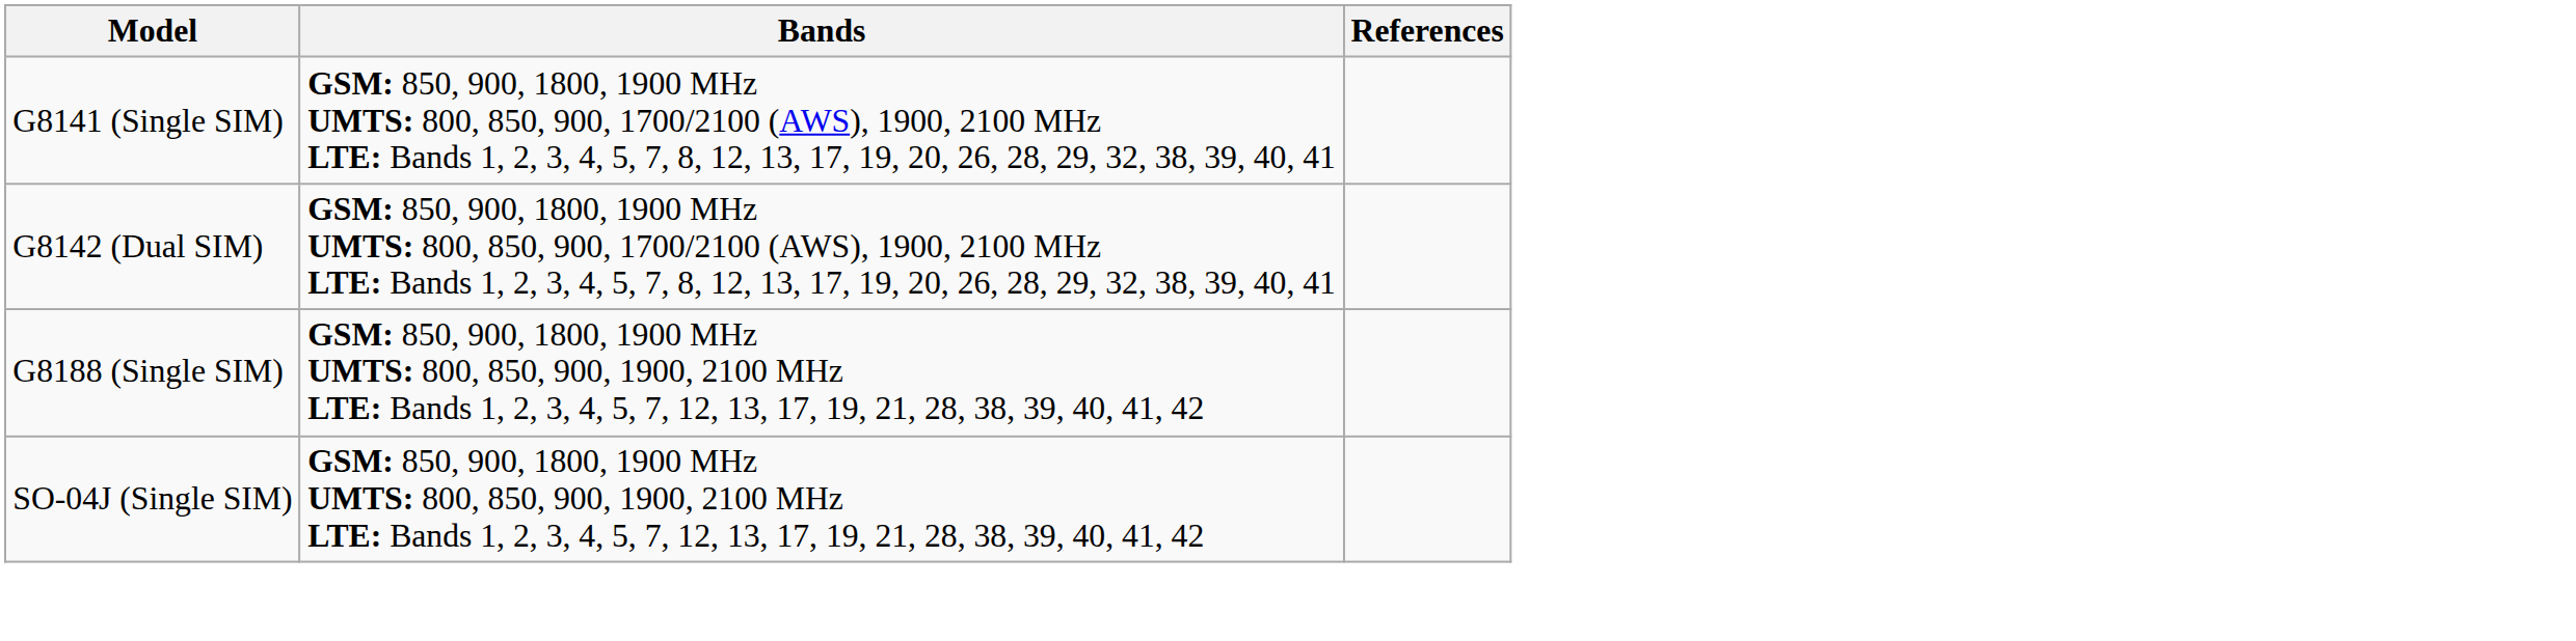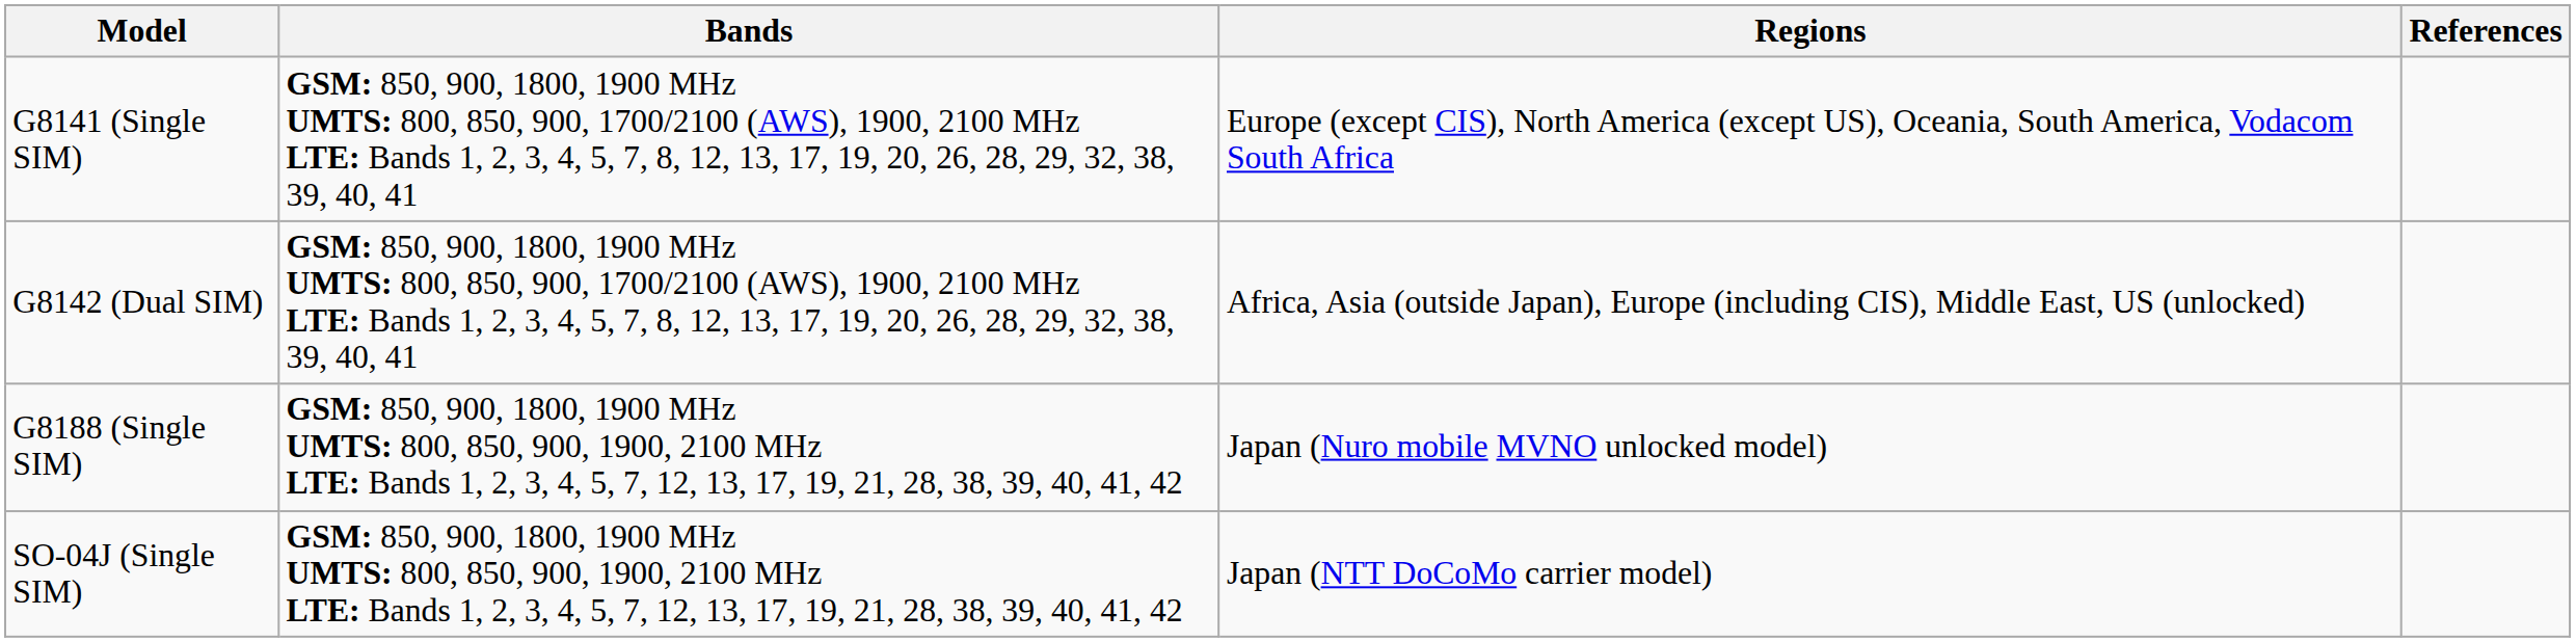+ column: Regions | Europe (except CIS), North America (except US), Oceania, South America, Vodacom South Africa | Africa, Asia (outside Japan), Europe (including CIS), Middle East, US (unlocked) | Japan (Nuro mobile MVNO unlocked model) | Japan (NTT DoCoMo carrier model)
